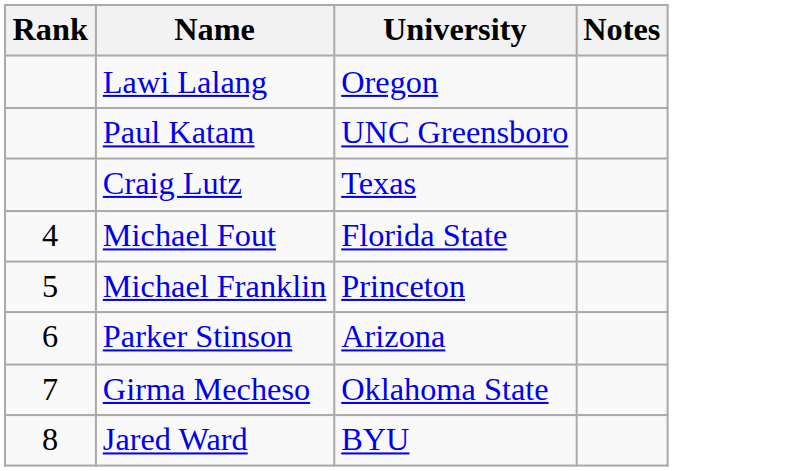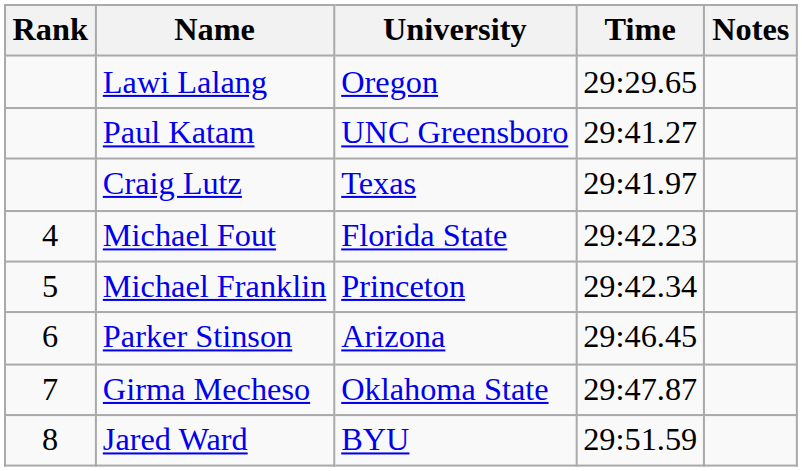+ column: Time | 29:29.65 | 29:41.27 | 29:41.97 | 29:42.23 | 29:42.34 | 29:46.45 | 29:47.87 | 29:51.59
